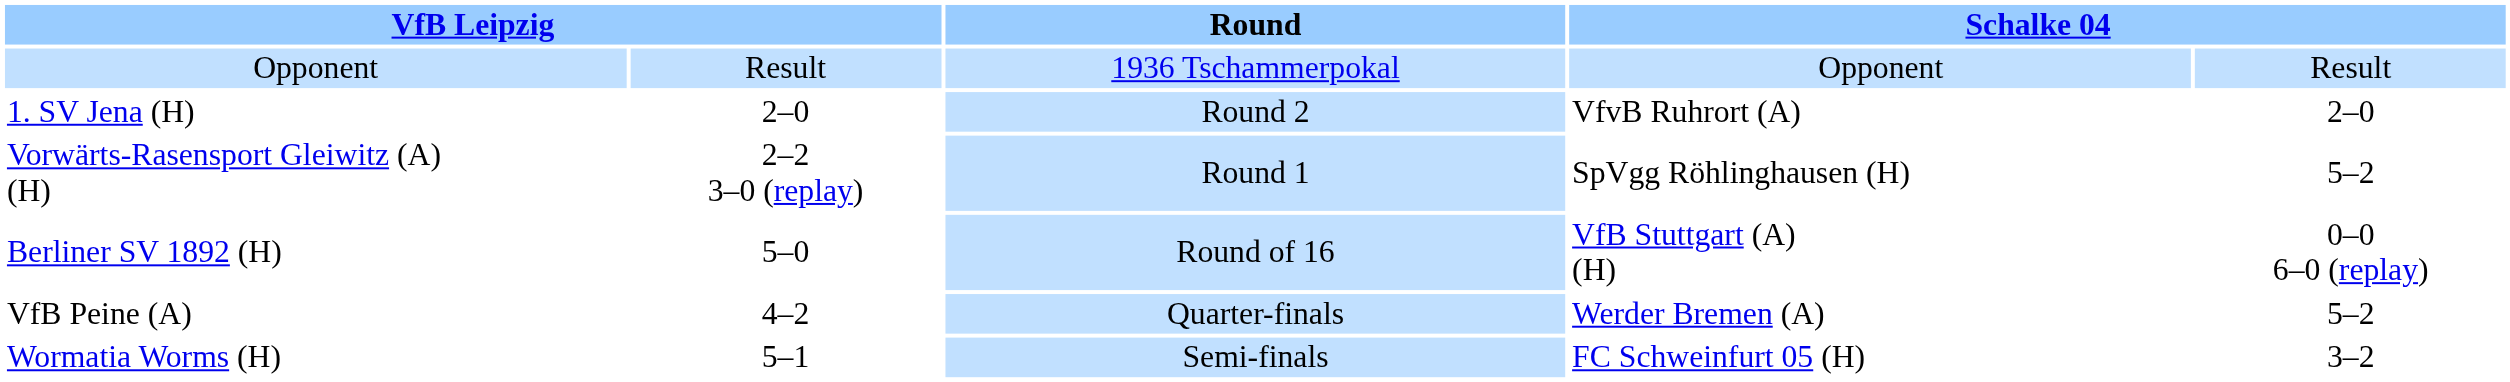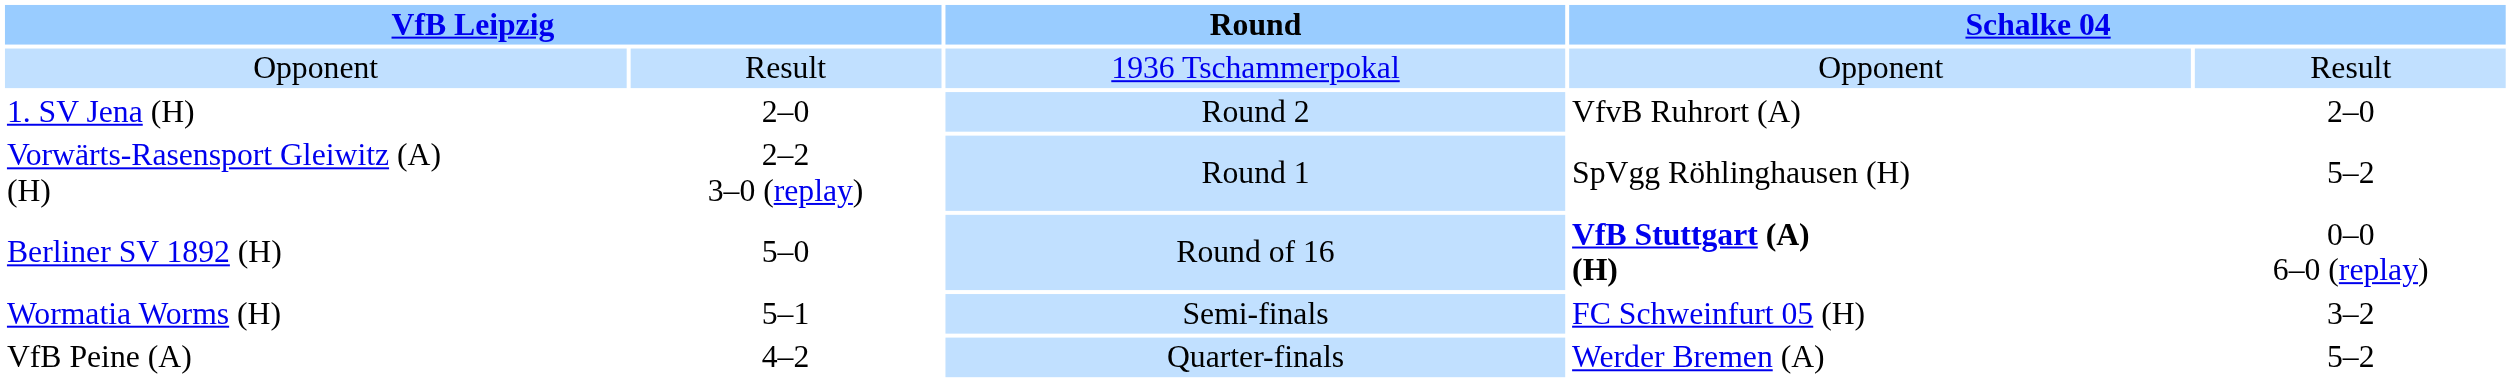Berliner SV 1892 (H) | column 4: normal -> bold
rows swapped: VfB Peine (A) <-> Wormatia Worms (H)
